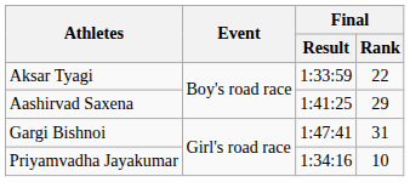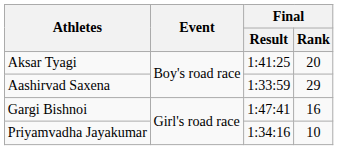Aksar Tyagi | Final / Result: 1:33:59 -> 1:41:25
Aksar Tyagi | Final / Rank: 22 -> 20
Aashirvad Saxena | Final / Result: 1:41:25 -> 1:33:59
Gargi Bishnoi | Final / Rank: 31 -> 16
